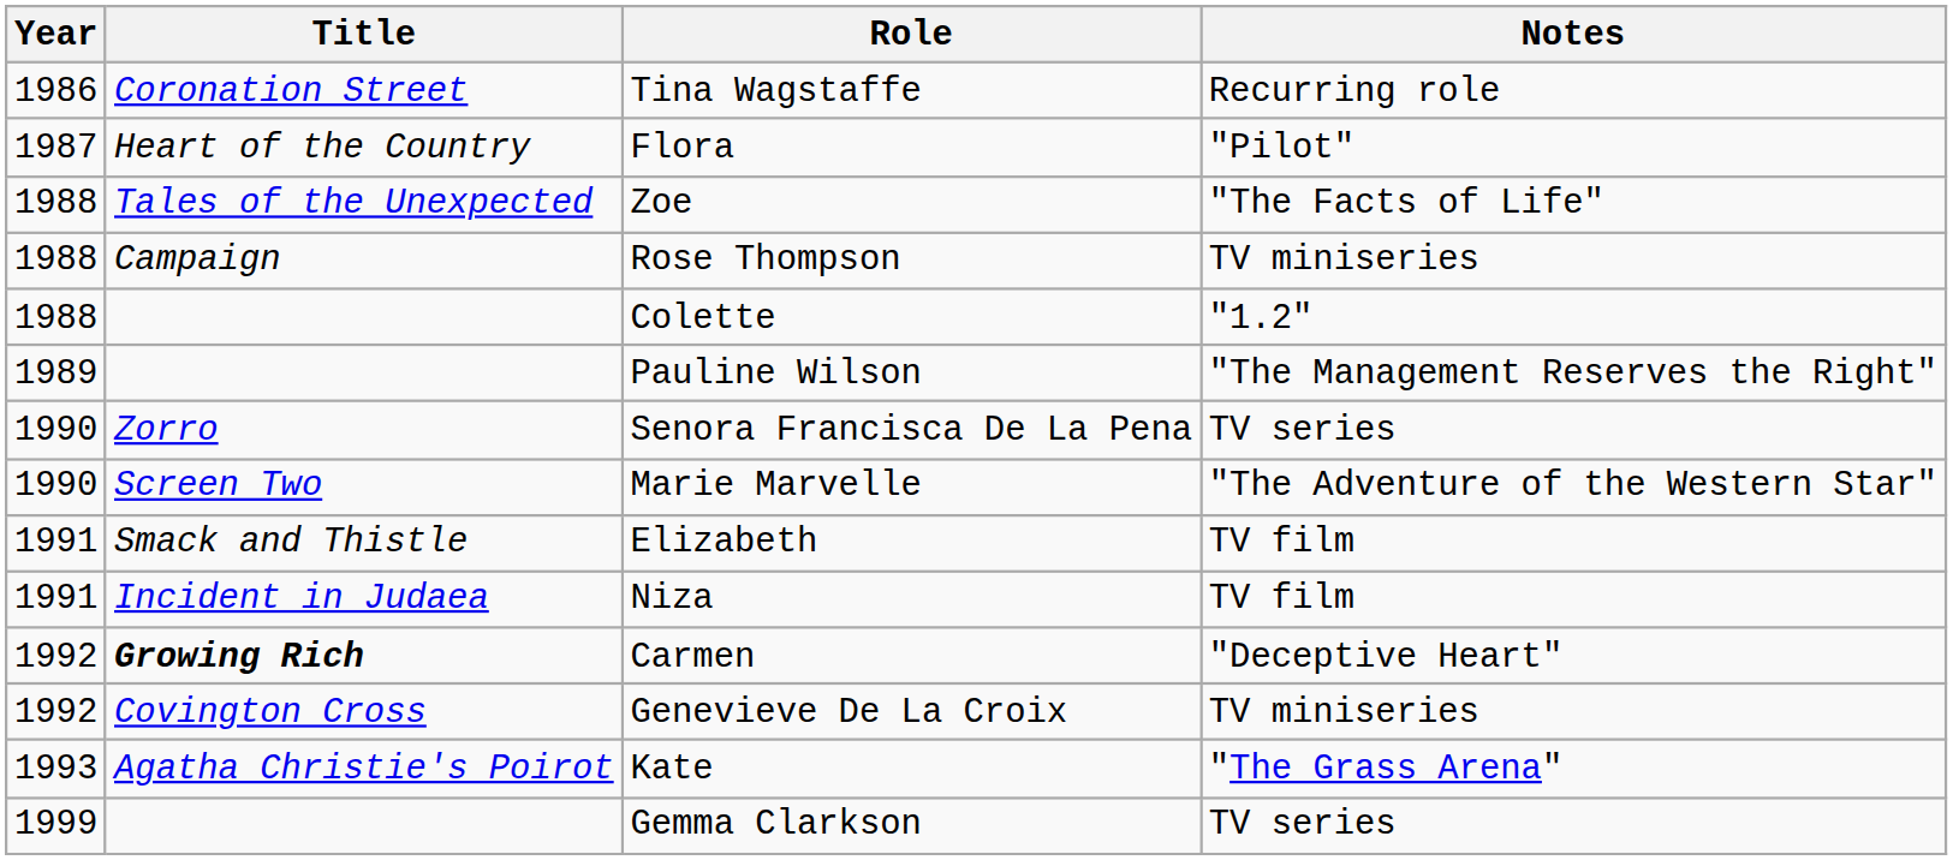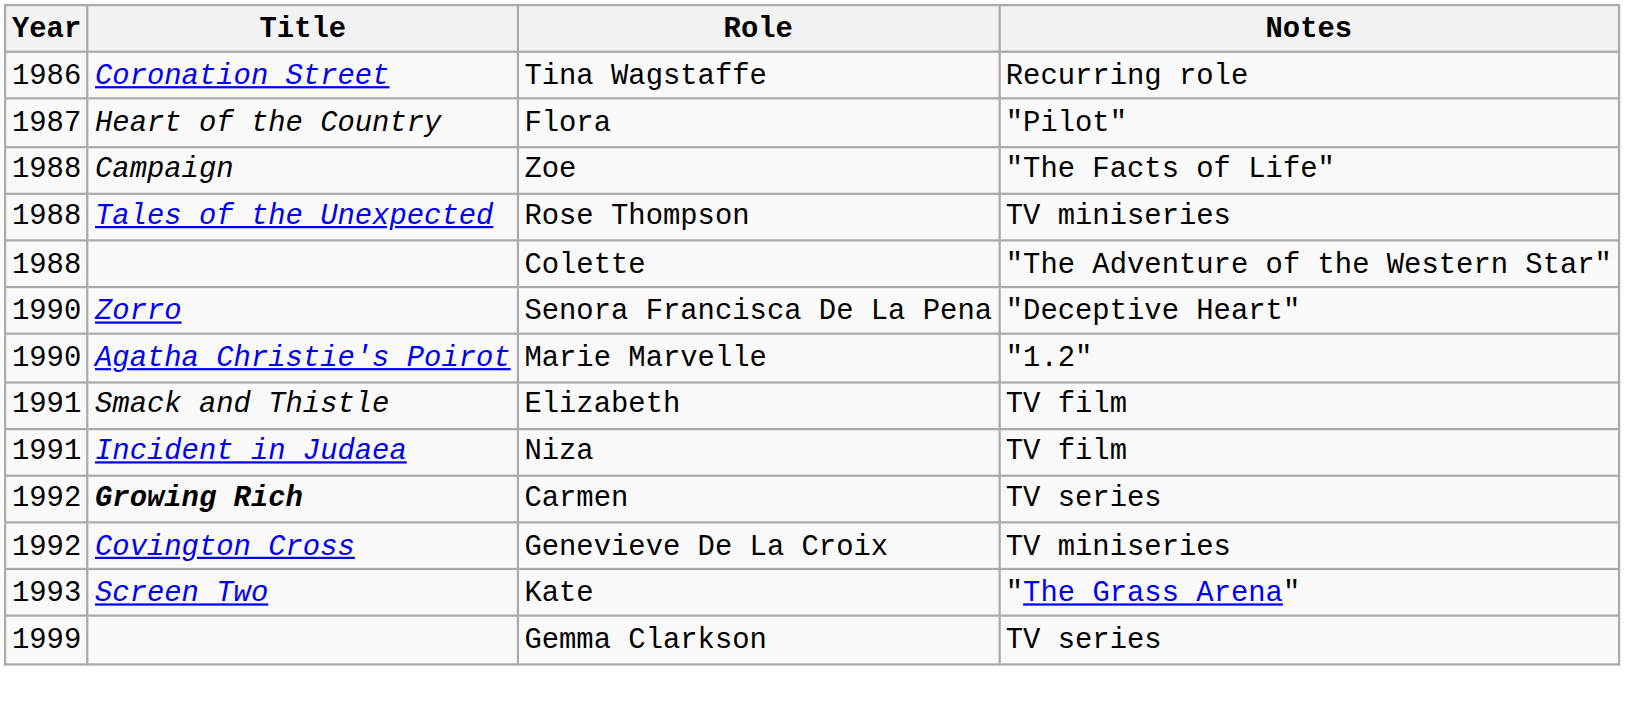Zoe | Title: Tales of the Unexpected -> Campaign
Rose Thompson | Title: Campaign -> Tales of the Unexpected
Colette | Notes: "1.2" -> "The Adventure of the Western Star"
- row: 1989 | Pauline Wilson | "The Management Reserves the Right"
Senora Francisca De La Pena | Notes: TV series -> "Deceptive Heart"
Marie Marvelle | Title: Screen Two -> Agatha Christie's Poirot
Marie Marvelle | Notes: "The Adventure of the Western Star" -> "1.2"
Carmen | Notes: "Deceptive Heart" -> TV series
Kate | Title: Agatha Christie's Poirot -> Screen Two
